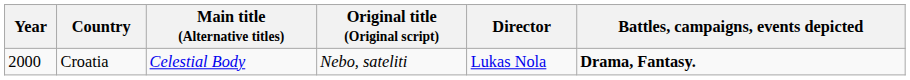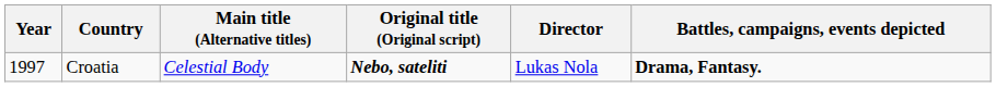Croatia | Year: 2000 -> 1997
Croatia | Original title (Original script): normal -> bold
